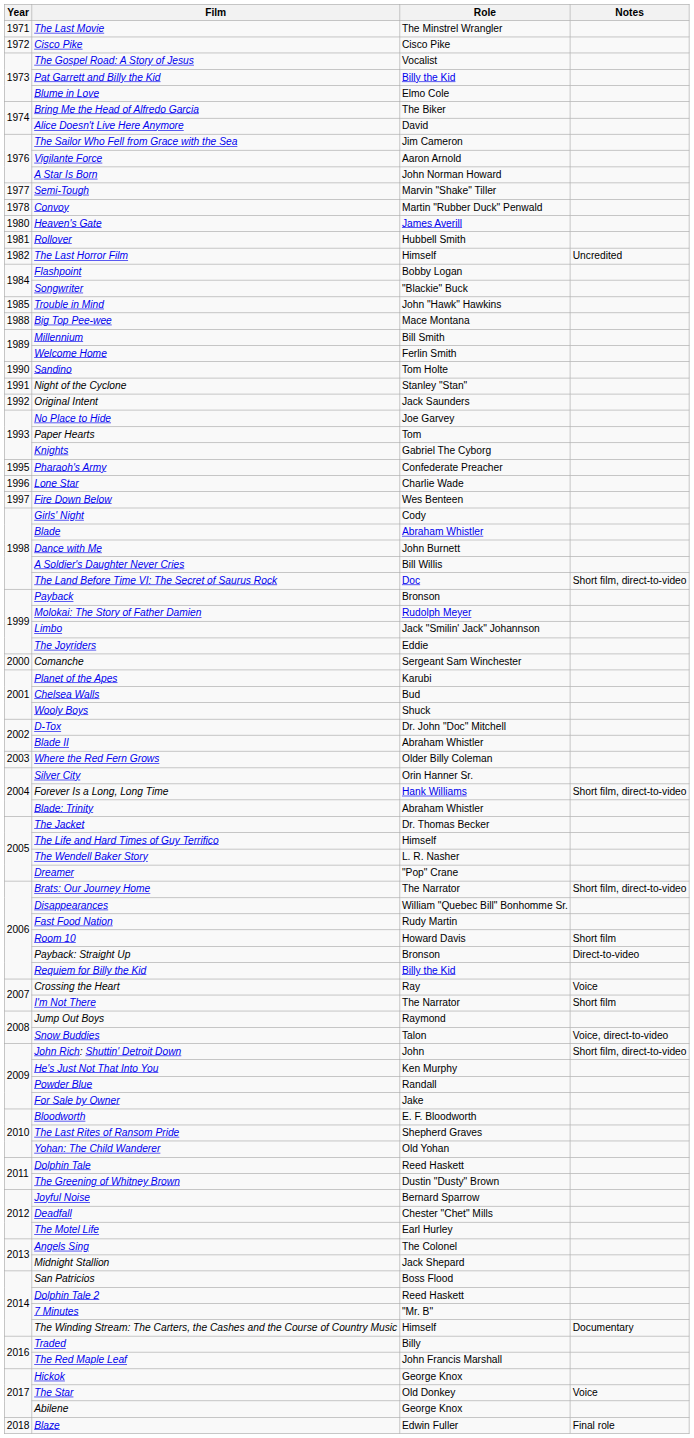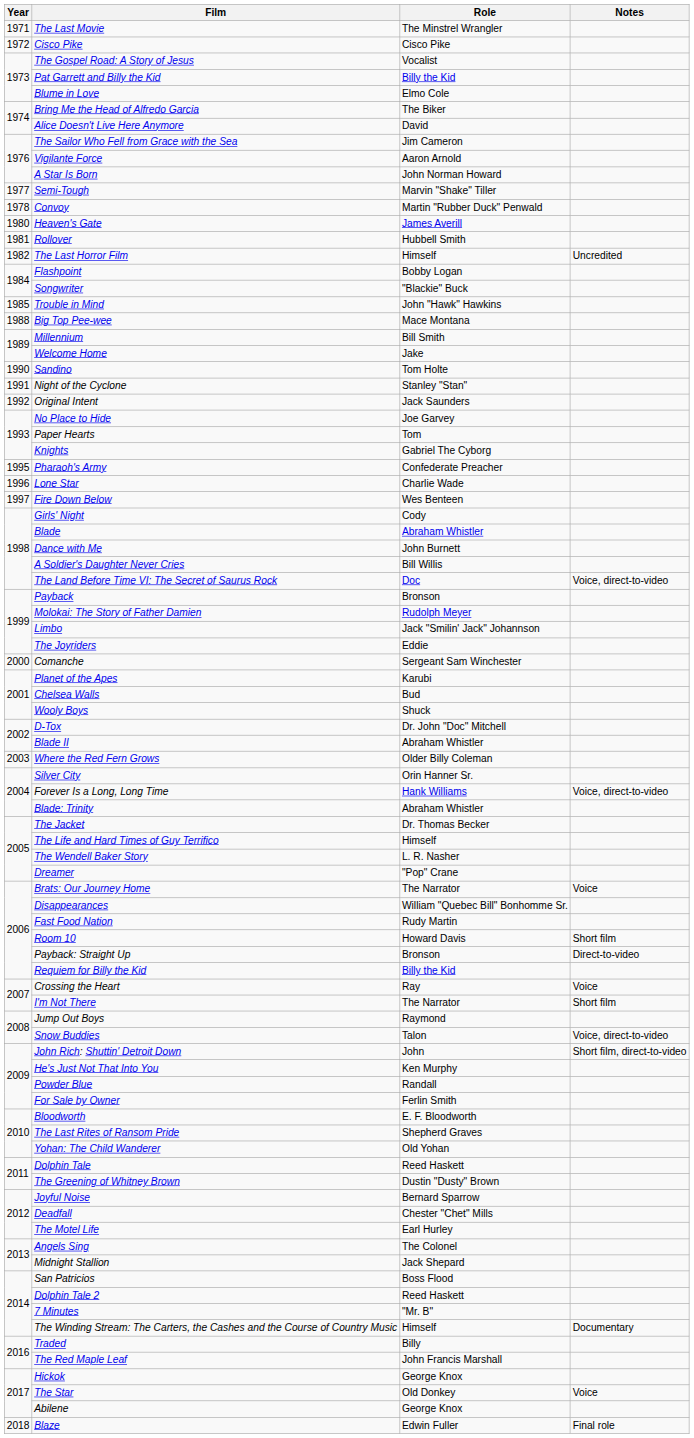Welcome Home | Role: Ferlin Smith -> Jake
The Land Before Time VI: The Secret of Saurus Rock | Notes: Short film, direct-to-video -> Voice, direct-to-video
Forever Is a Long, Long Time | Notes: Short film, direct-to-video -> Voice, direct-to-video
Brats: Our Journey Home | Notes: Short film, direct-to-video -> Voice
For Sale by Owner | Role: Jake -> Ferlin Smith
